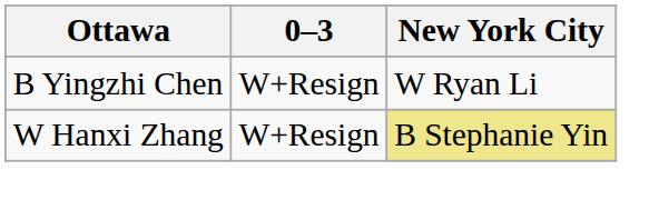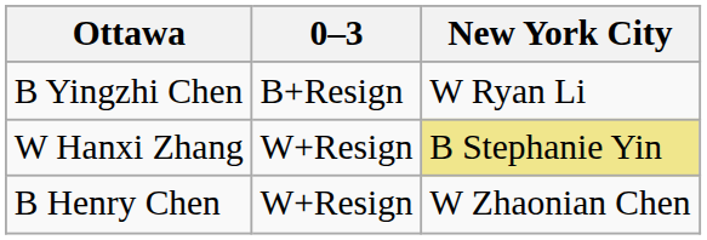B Yingzhi Chen | 0–3: W+Resign -> B+Resign
+ row: B Henry Chen | W+Resign | W Zhaonian Chen
